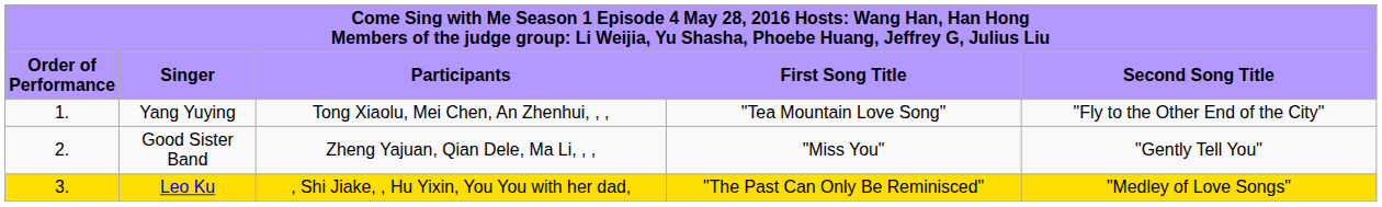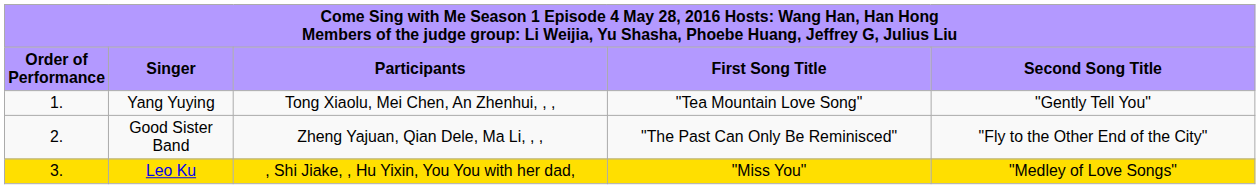Yang Yuying | column 5: "Fly to the Other End of the City" -> "Gently Tell You"
Good Sister Band | column 4: "Miss You" -> "The Past Can Only Be Reminisced"
Good Sister Band | column 5: "Gently Tell You" -> "Fly to the Other End of the City"
Leo Ku | column 4: "The Past Can Only Be Reminisced" -> "Miss You"
